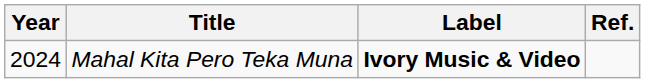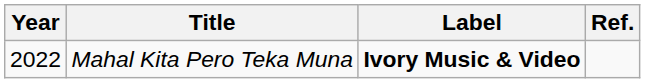Mahal Kita Pero Teka Muna | Year: 2024 -> 2022
